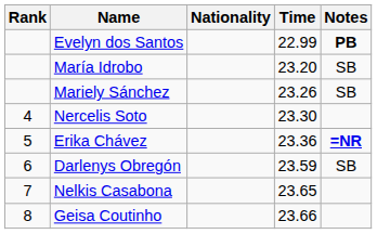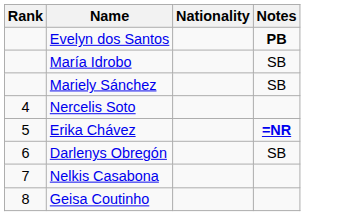- column: Time | 22.99 | 23.20 | 23.26 | 23.30 | 23.36 | 23.59 | 23.65 | 23.66
